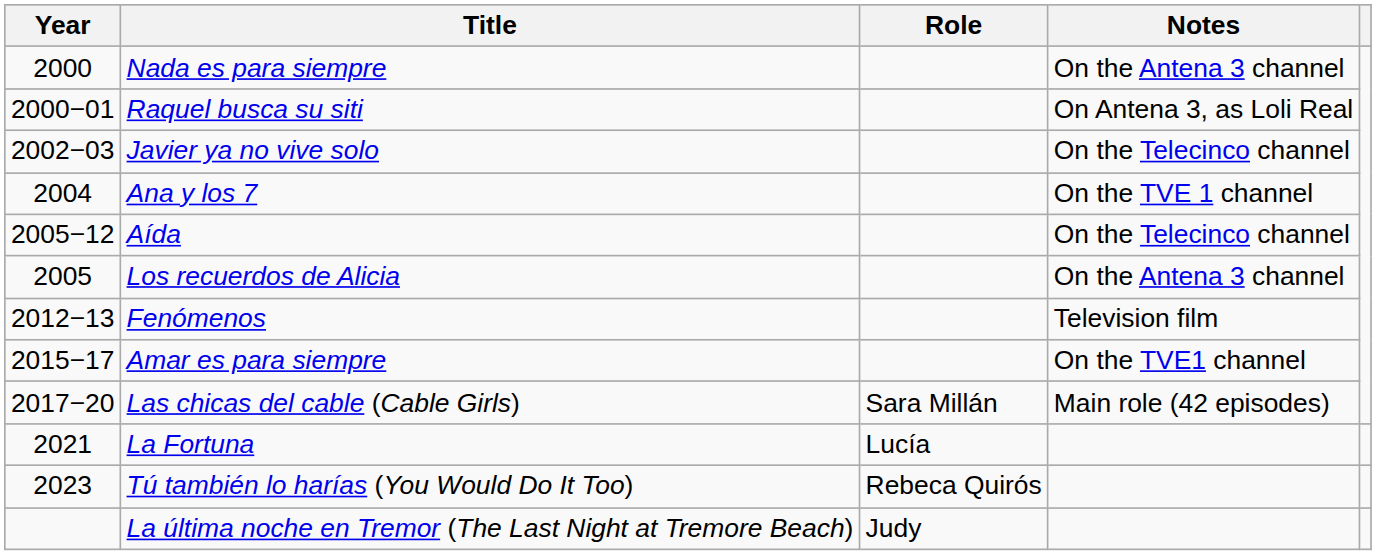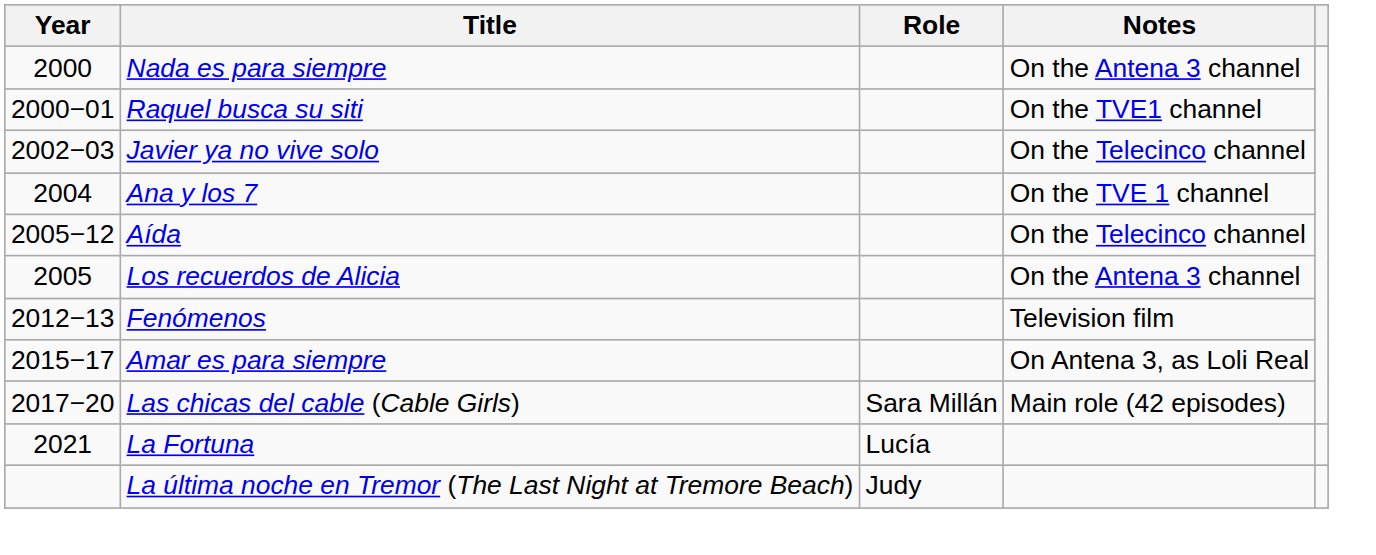Raquel busca su siti | Notes: On Antena 3, as Loli Real -> On the TVE1 channel
Amar es para siempre | Notes: On the TVE1 channel -> On Antena 3, as Loli Real
- row: 2023 | Tú también lo harías (You Would Do It Too) | Rebeca Quirós
